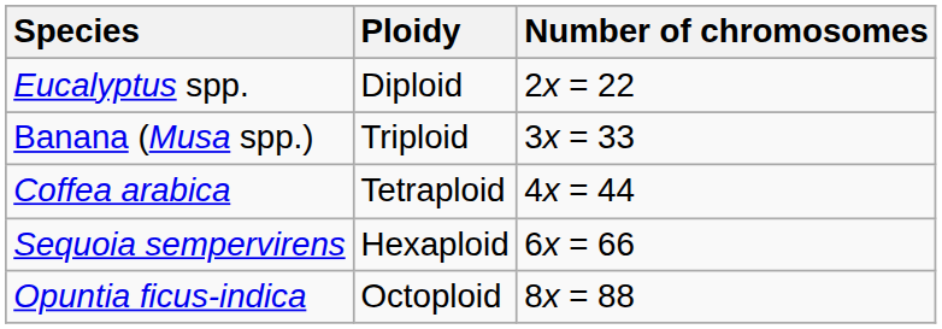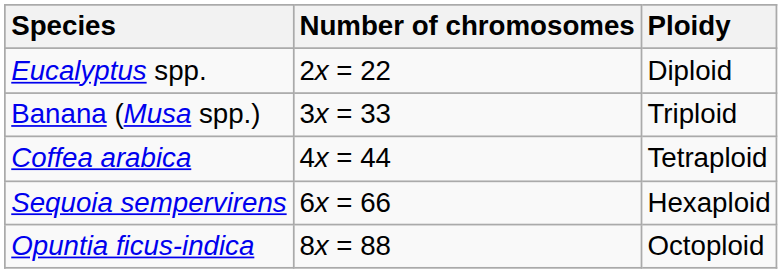columns swapped: Ploidy <-> Number of chromosomes
